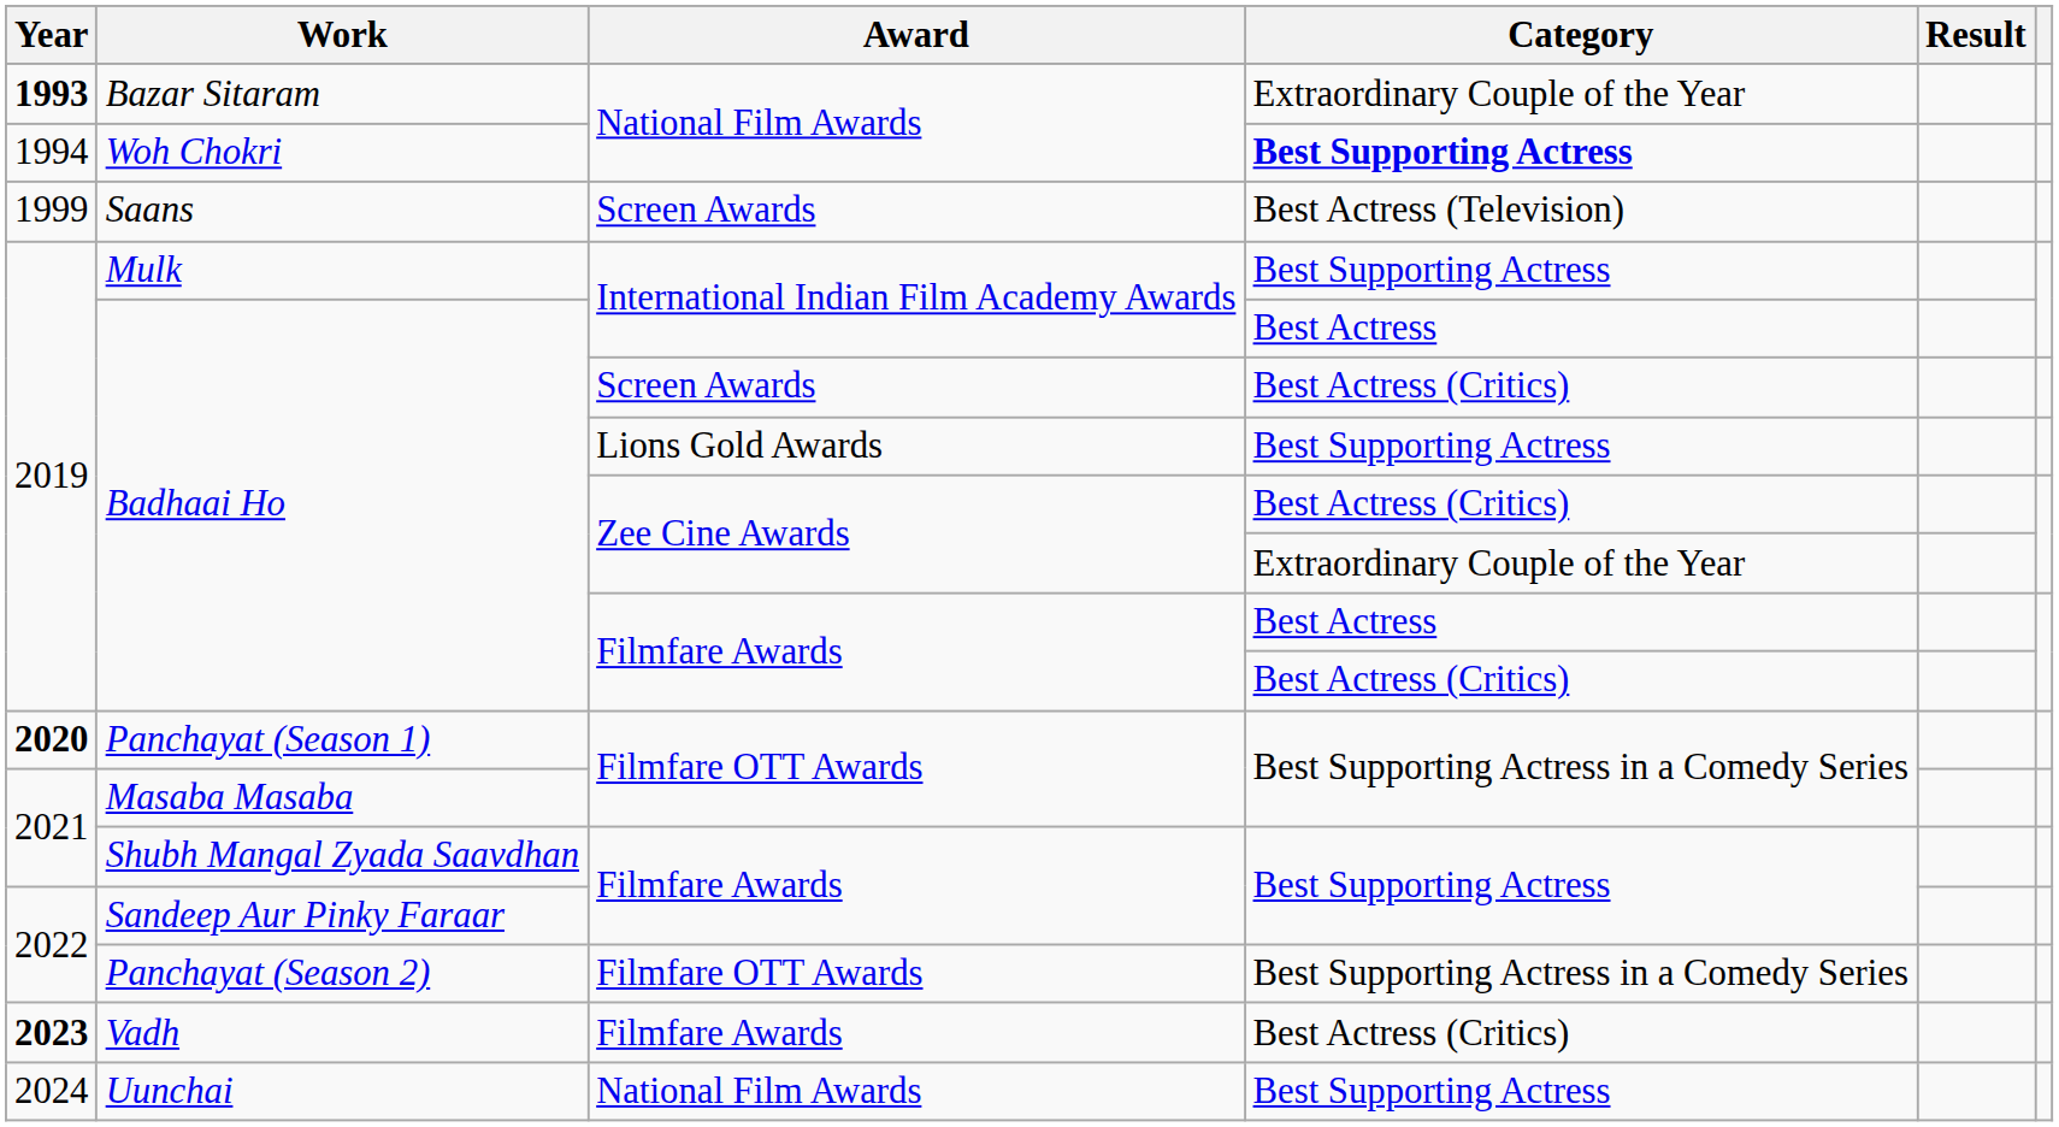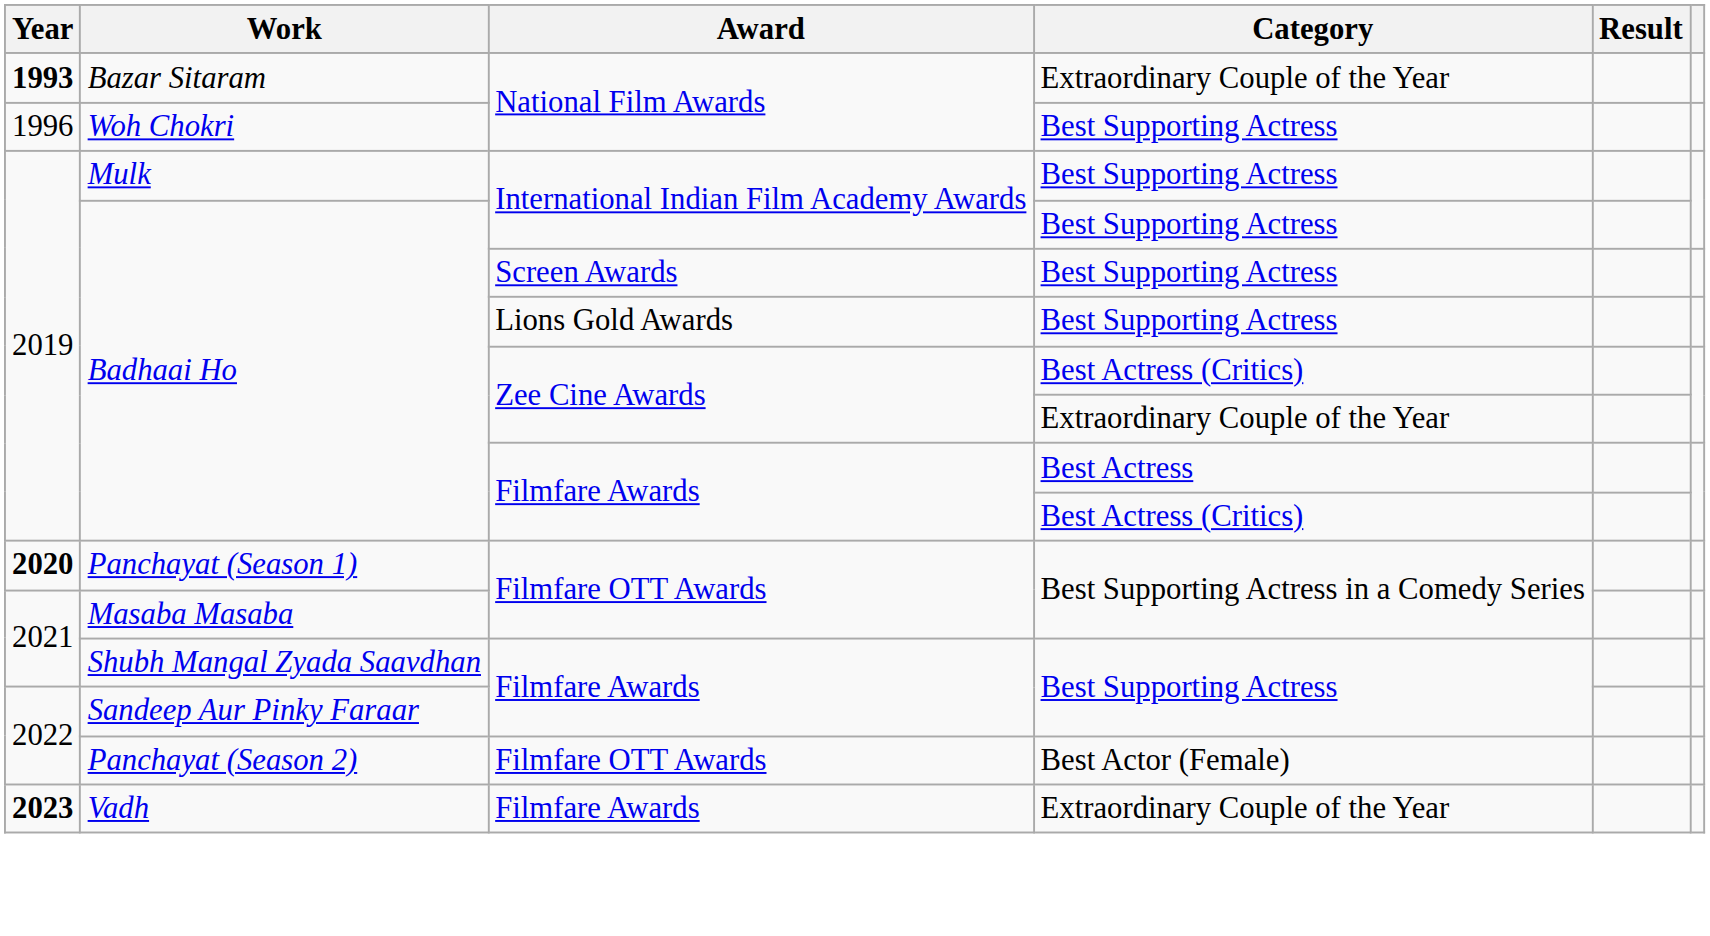Woh Chokri | Year: 1994 -> 1996
Woh Chokri | Category: bold -> normal
- row: 1999 | Saans | Screen Awards | Best Actress (Television)
Badhaai Ho / International Indian Film Academy Awards | Category: Best Actress -> Best Supporting Actress
Badhaai Ho / Screen Awards | Category: Best Actress (Critics) -> Best Supporting Actress
Panchayat (Season 2) | Category: Best Supporting Actress in a Comedy Series -> Best Actor (Female)
Vadh | Category: Best Actress (Critics) -> Extraordinary Couple of the Year
- row: 2024 | Uunchai | National Film Awards | Best Supporting Actress
